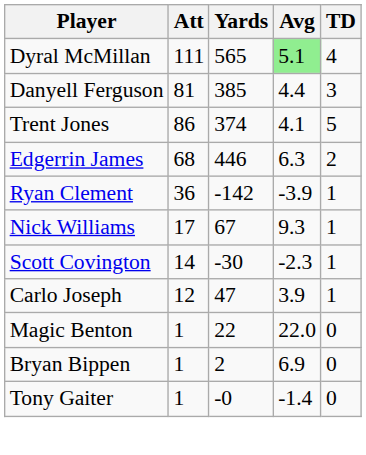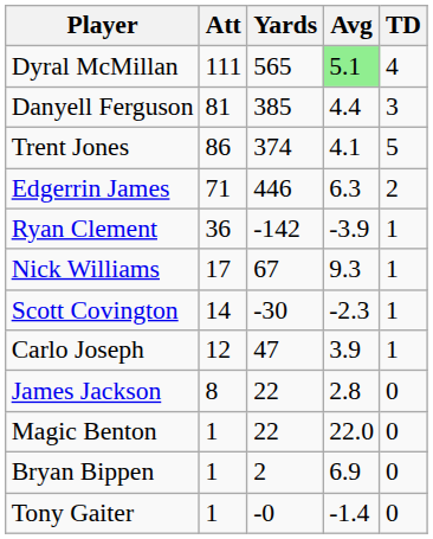Edgerrin James | Att: 68 -> 71
+ row: James Jackson | 8 | 22 | 2.8 | 0
